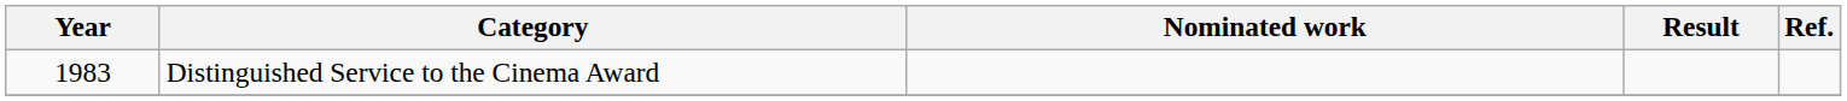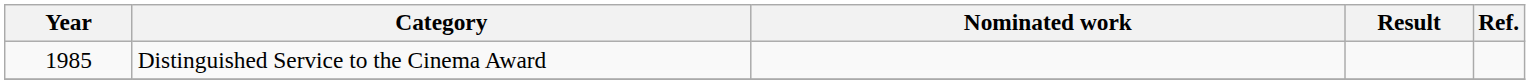Distinguished Service to the Cinema Award | Year: 1983 -> 1985
